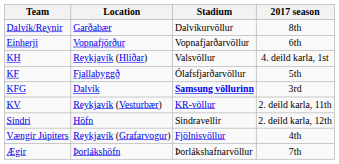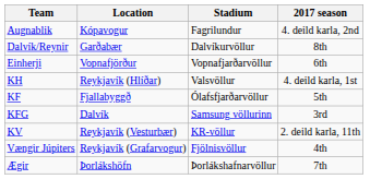+ row: Augnablik | Kópavogur | Fagrilundur | 4. deild karla, 2nd
KFG | Stadium: bold -> normal
- row: Sindri | Höfn | Sindravellir | 2. deild karla, 12th
